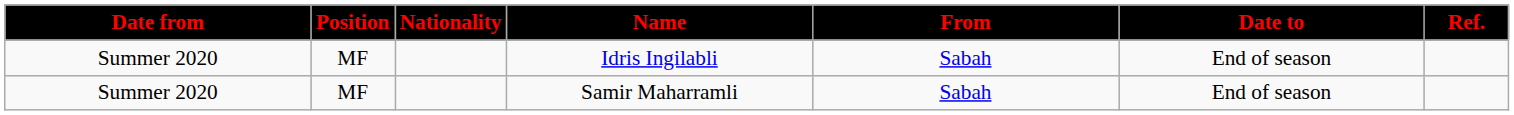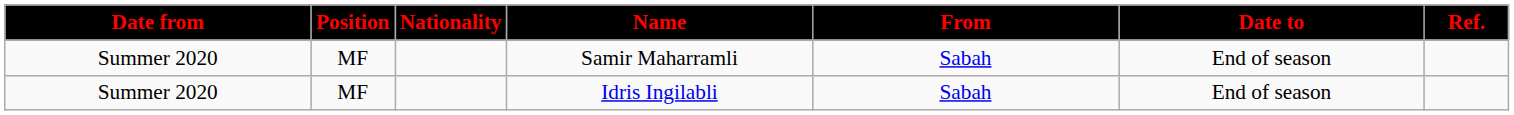rows swapped: Idris Ingilabli <-> Samir Maharramli
